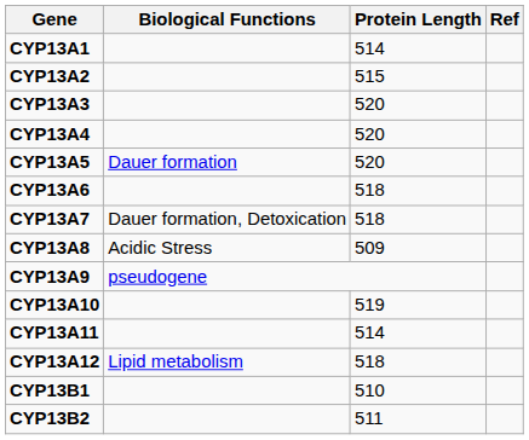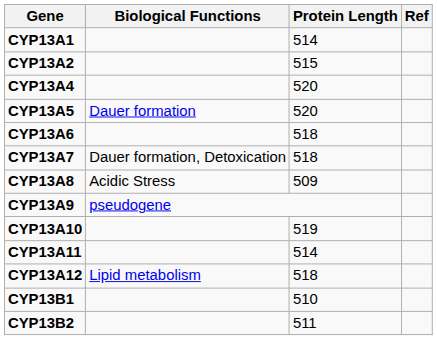- row: CYP13A3 | 520
